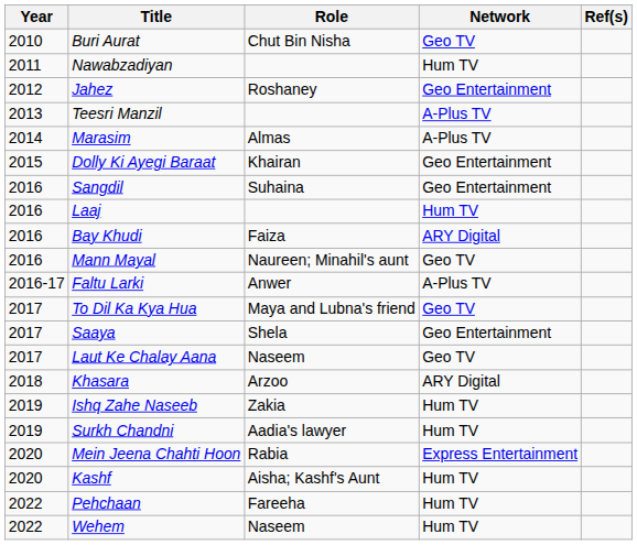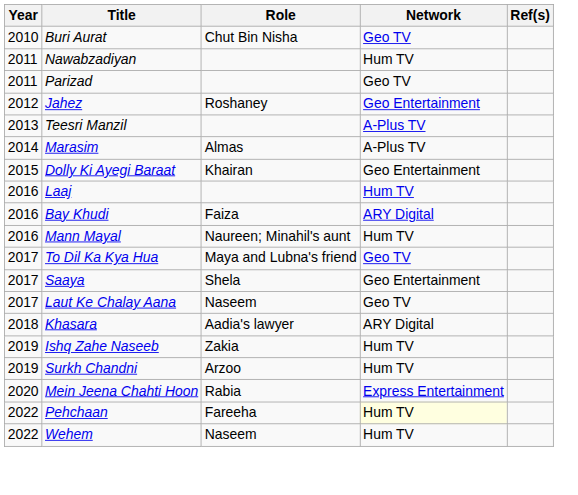+ row: 2011 | Parizad | Geo TV
- row: 2016 | Sangdil | Suhaina | Geo Entertainment
Mann Mayal | Network: Geo TV -> Hum TV
- row: 2016-17 | Faltu Larki | Anwer | A-Plus TV
Khasara | Role: Arzoo -> Aadia's lawyer
Surkh Chandni | Role: Aadia's lawyer -> Arzoo
- row: 2020 | Kashf | Aisha; Kashf's Aunt | Hum TV
Pehchaan | Network: no background -> lightyellow background
